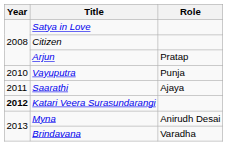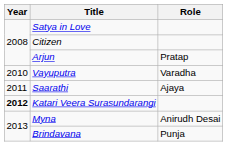Vayuputra | Role: Punja -> Varadha
Brindavana | Role: Varadha -> Punja
